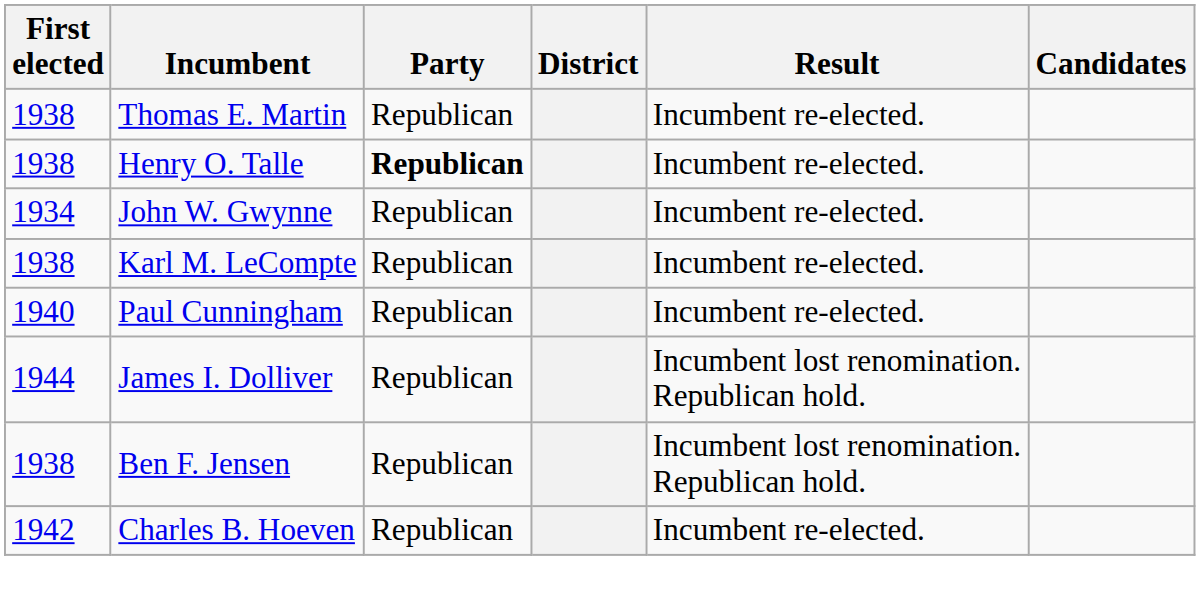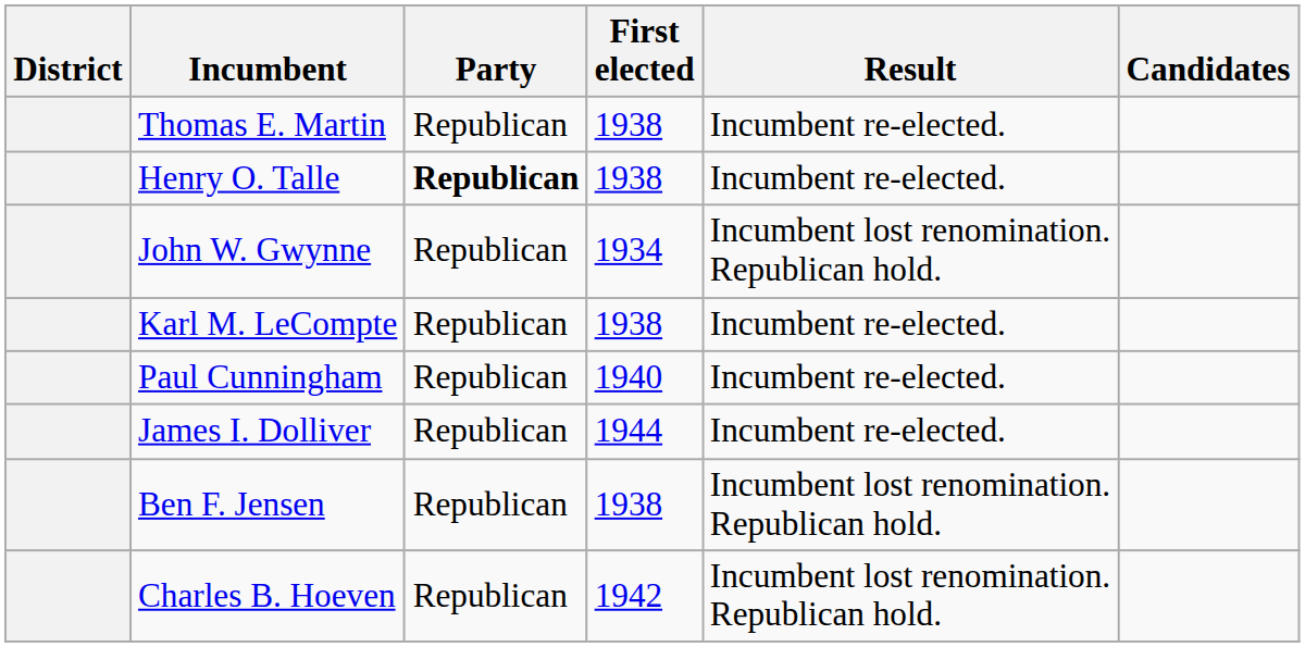columns swapped: District <-> First elected
John W. Gwynne | Result: Incumbent re-elected. -> Incumbent lost renomination. Republican hold.
James I. Dolliver | Result: Incumbent lost renomination. Republican hold. -> Incumbent re-elected.
Charles B. Hoeven | Result: Incumbent re-elected. -> Incumbent lost renomination. Republican hold.
